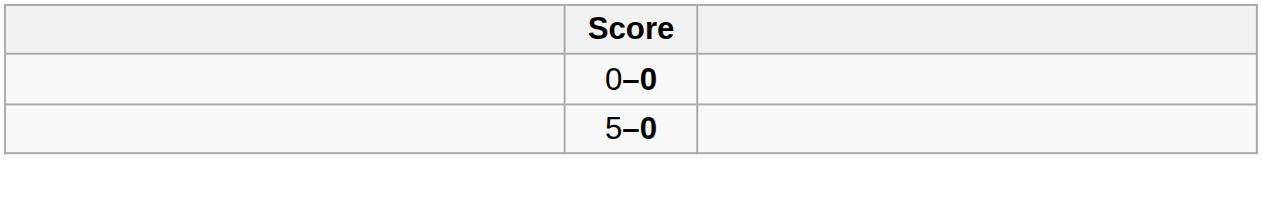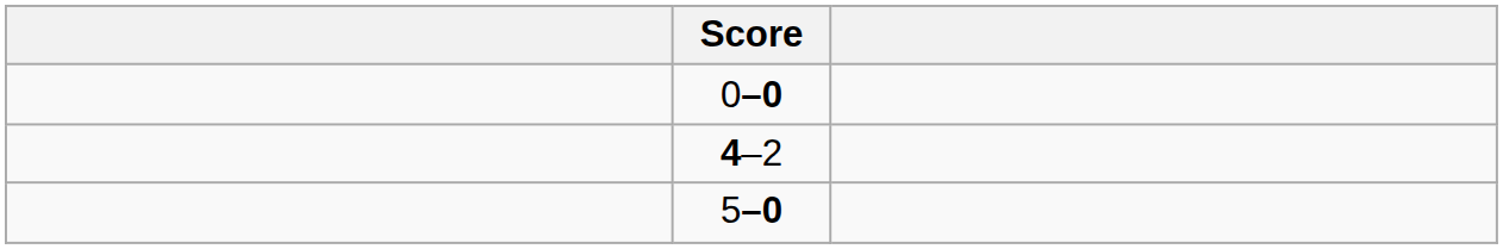+ row: 4–2
